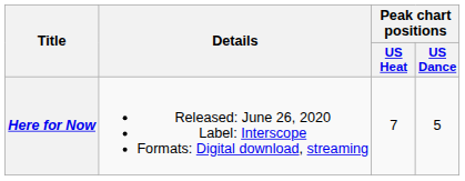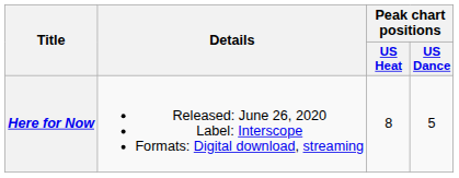Here for Now | Peak chart positions / US Heat: 7 -> 8
